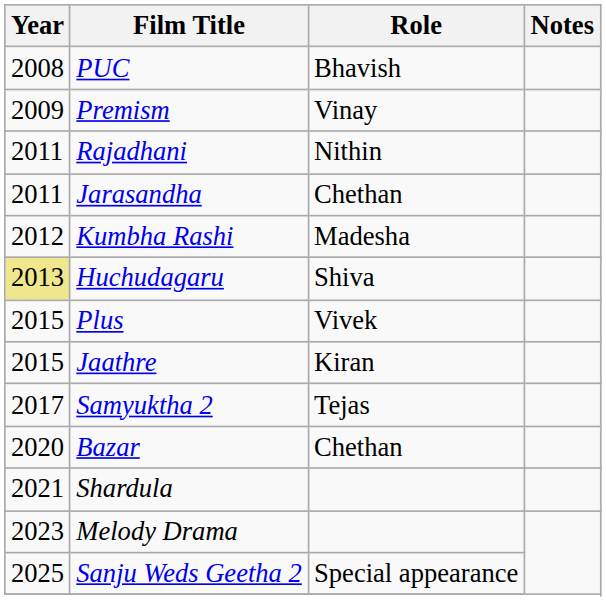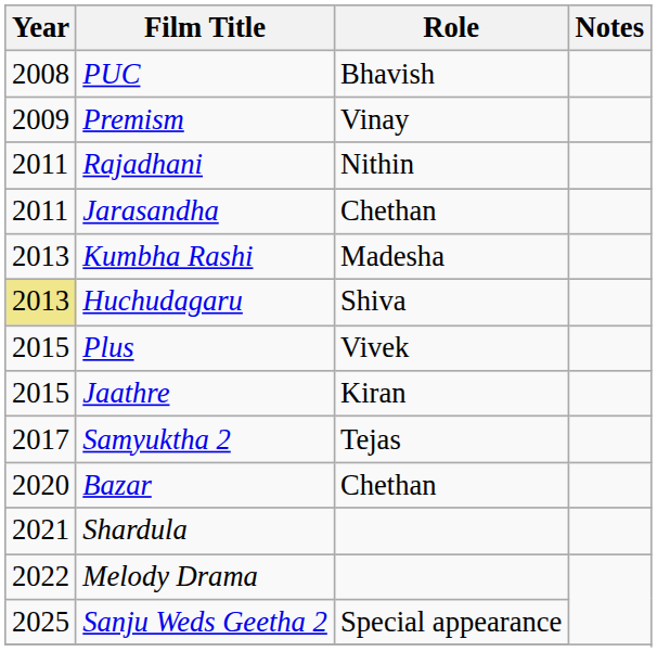Kumbha Rashi | Year: 2012 -> 2013
Melody Drama | Year: 2023 -> 2022
